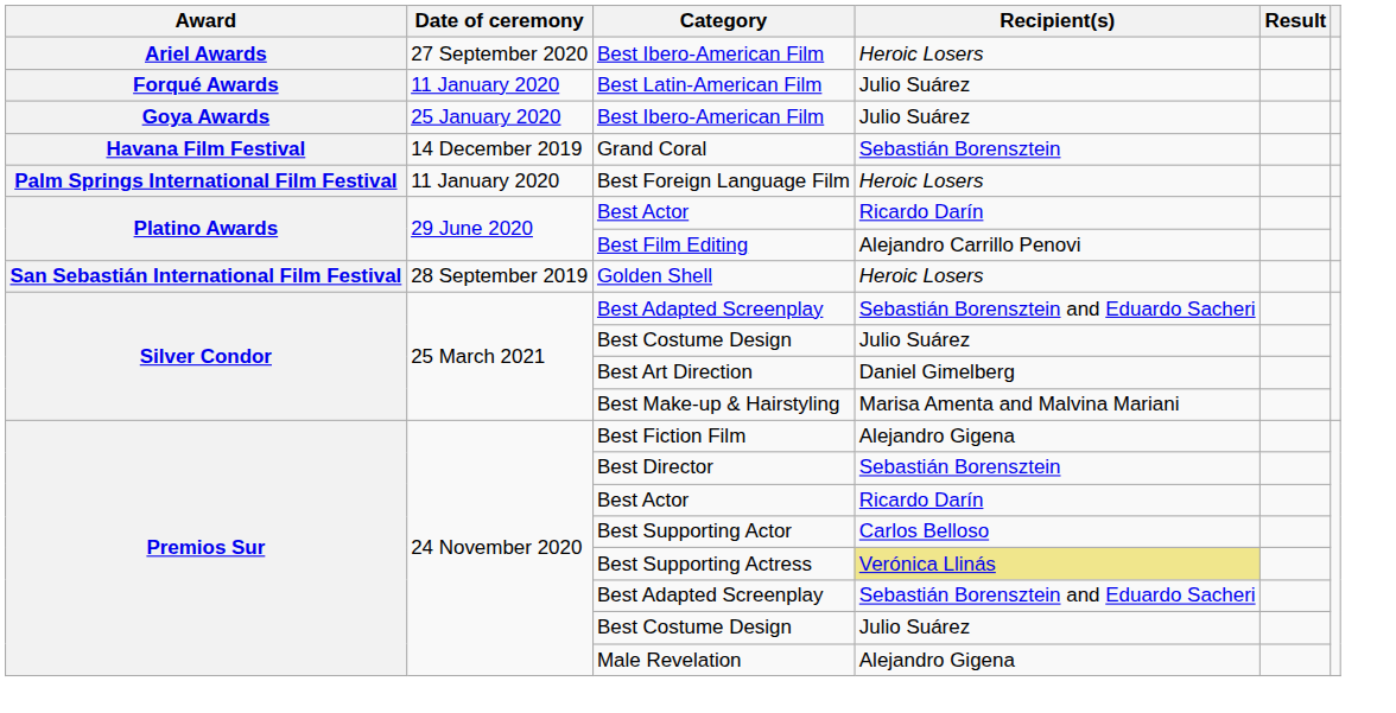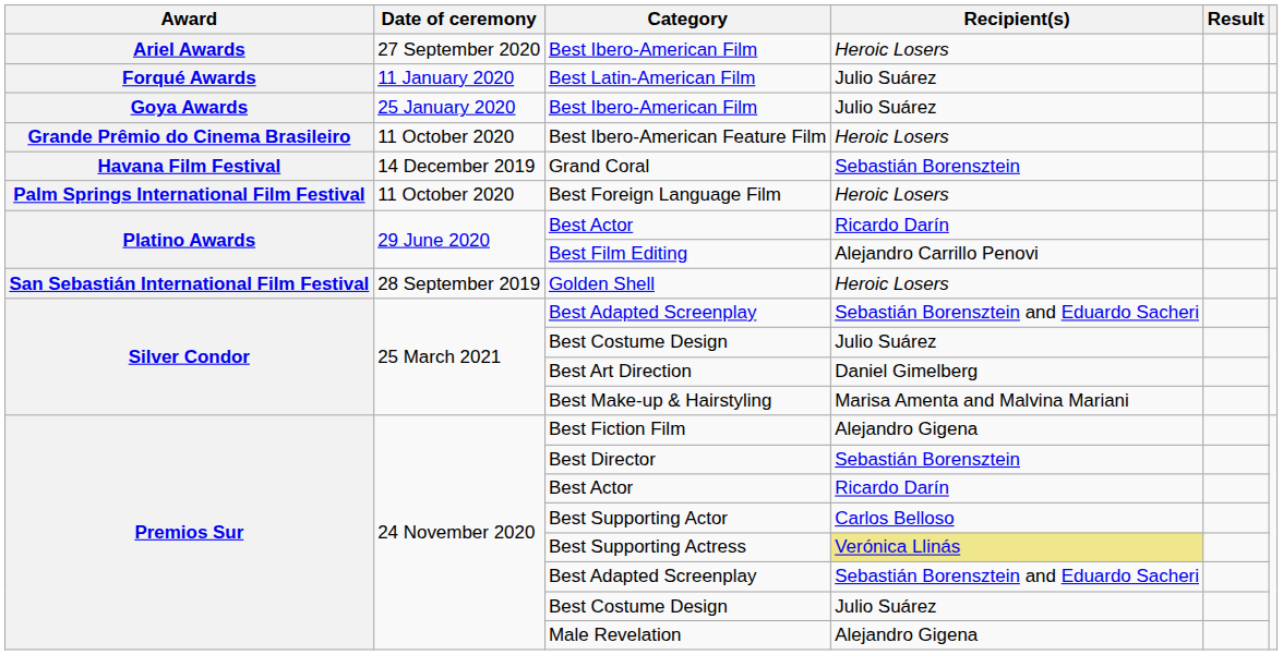+ row: Grande Prêmio do Cinema Brasileiro | 11 October 2020 | Best Ibero-American Feature Film | Heroic Losers
Best Foreign Language Film | Date of ceremony: 11 January 2020 -> 11 October 2020
